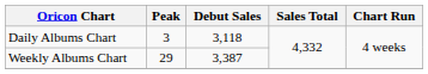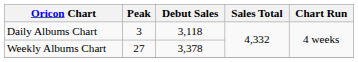Weekly Albums Chart | Peak: 29 -> 27
Weekly Albums Chart | Debut Sales: 3,387 -> 3,378
